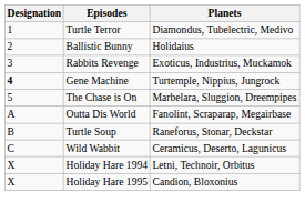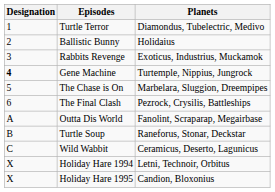+ row: 6 | The Final Clash | Pezrock, Crysilis, Battleships
